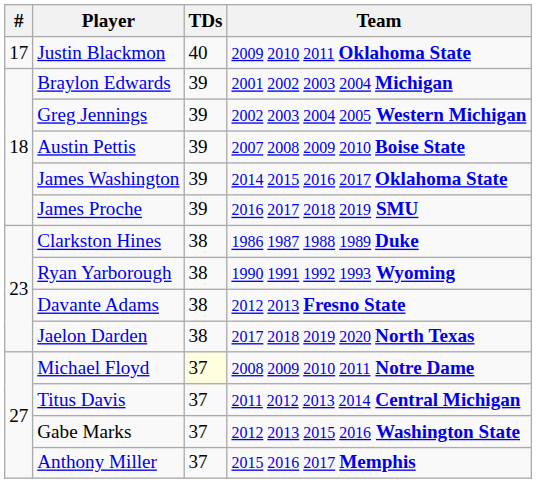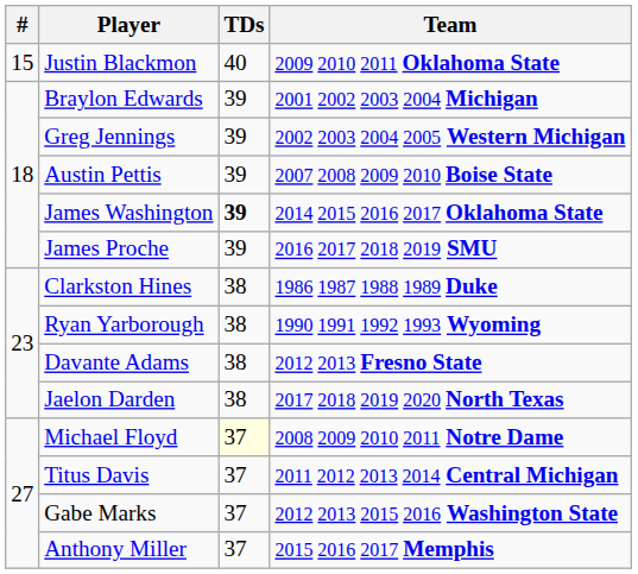Justin Blackmon | #: 17 -> 15
James Washington | TDs: normal -> bold
